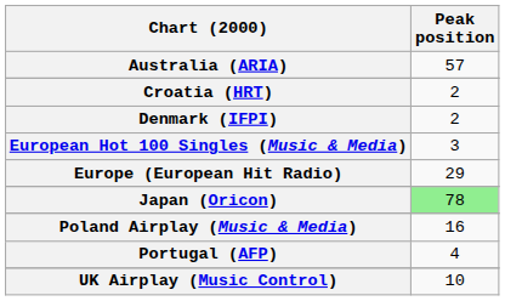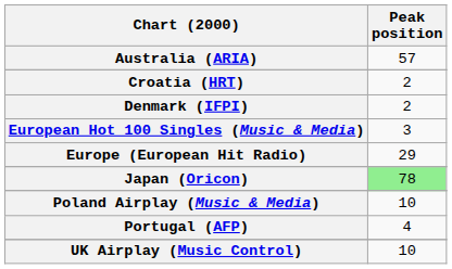Poland Airplay (Music & Media) | Peak position: 16 -> 10
